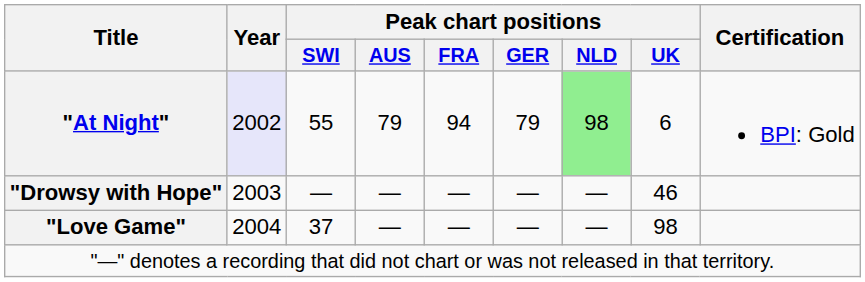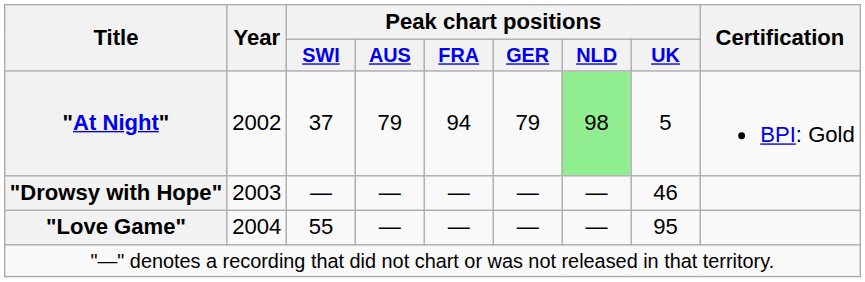"At Night" | Year: lavender background -> no background
"At Night" | Peak chart positions / SWI: 55 -> 37
"At Night" | Peak chart positions / UK: 6 -> 5
"Love Game" | Peak chart positions / SWI: 37 -> 55
"Love Game" | Peak chart positions / UK: 98 -> 95
